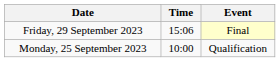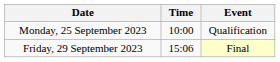rows swapped: Monday, 25 September 2023 <-> Friday, 29 September 2023
